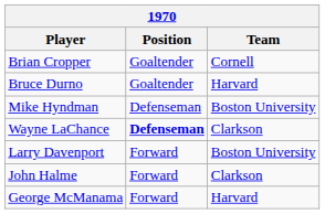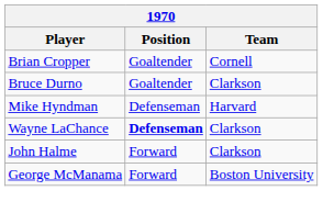Bruce Durno | Team: Harvard -> Clarkson
Mike Hyndman | Team: Boston University -> Harvard
- row: Larry Davenport | Forward | Boston University
George McManama | Team: Harvard -> Boston University
